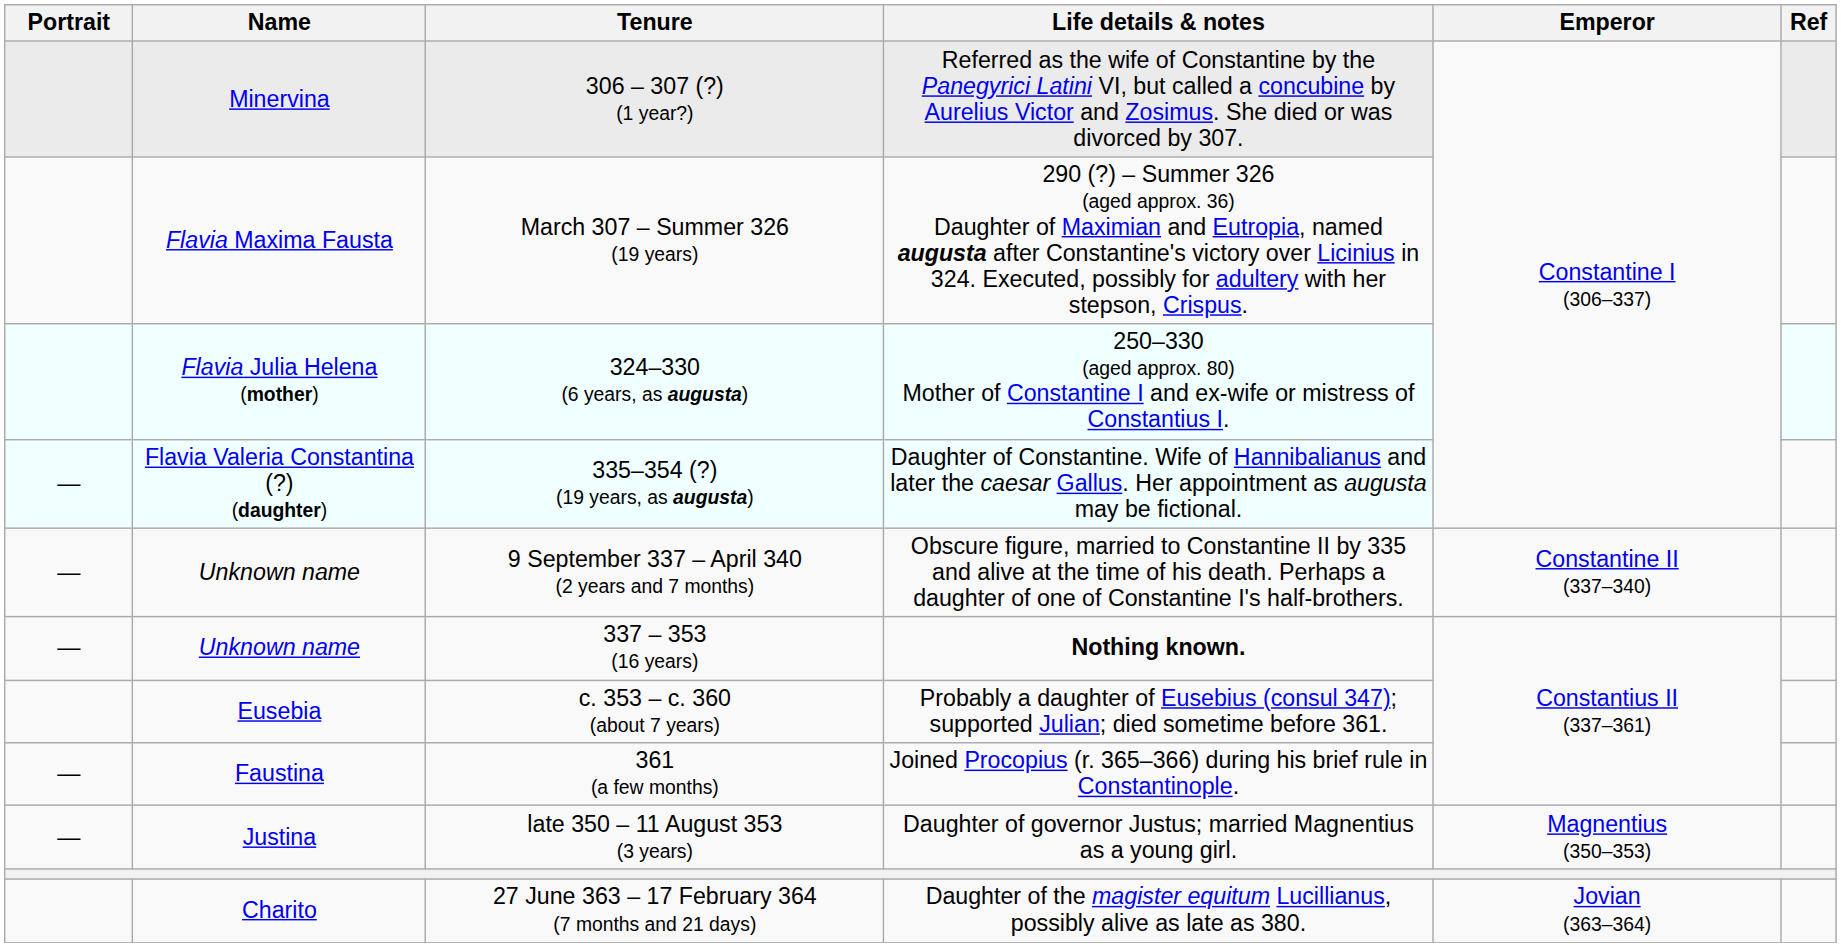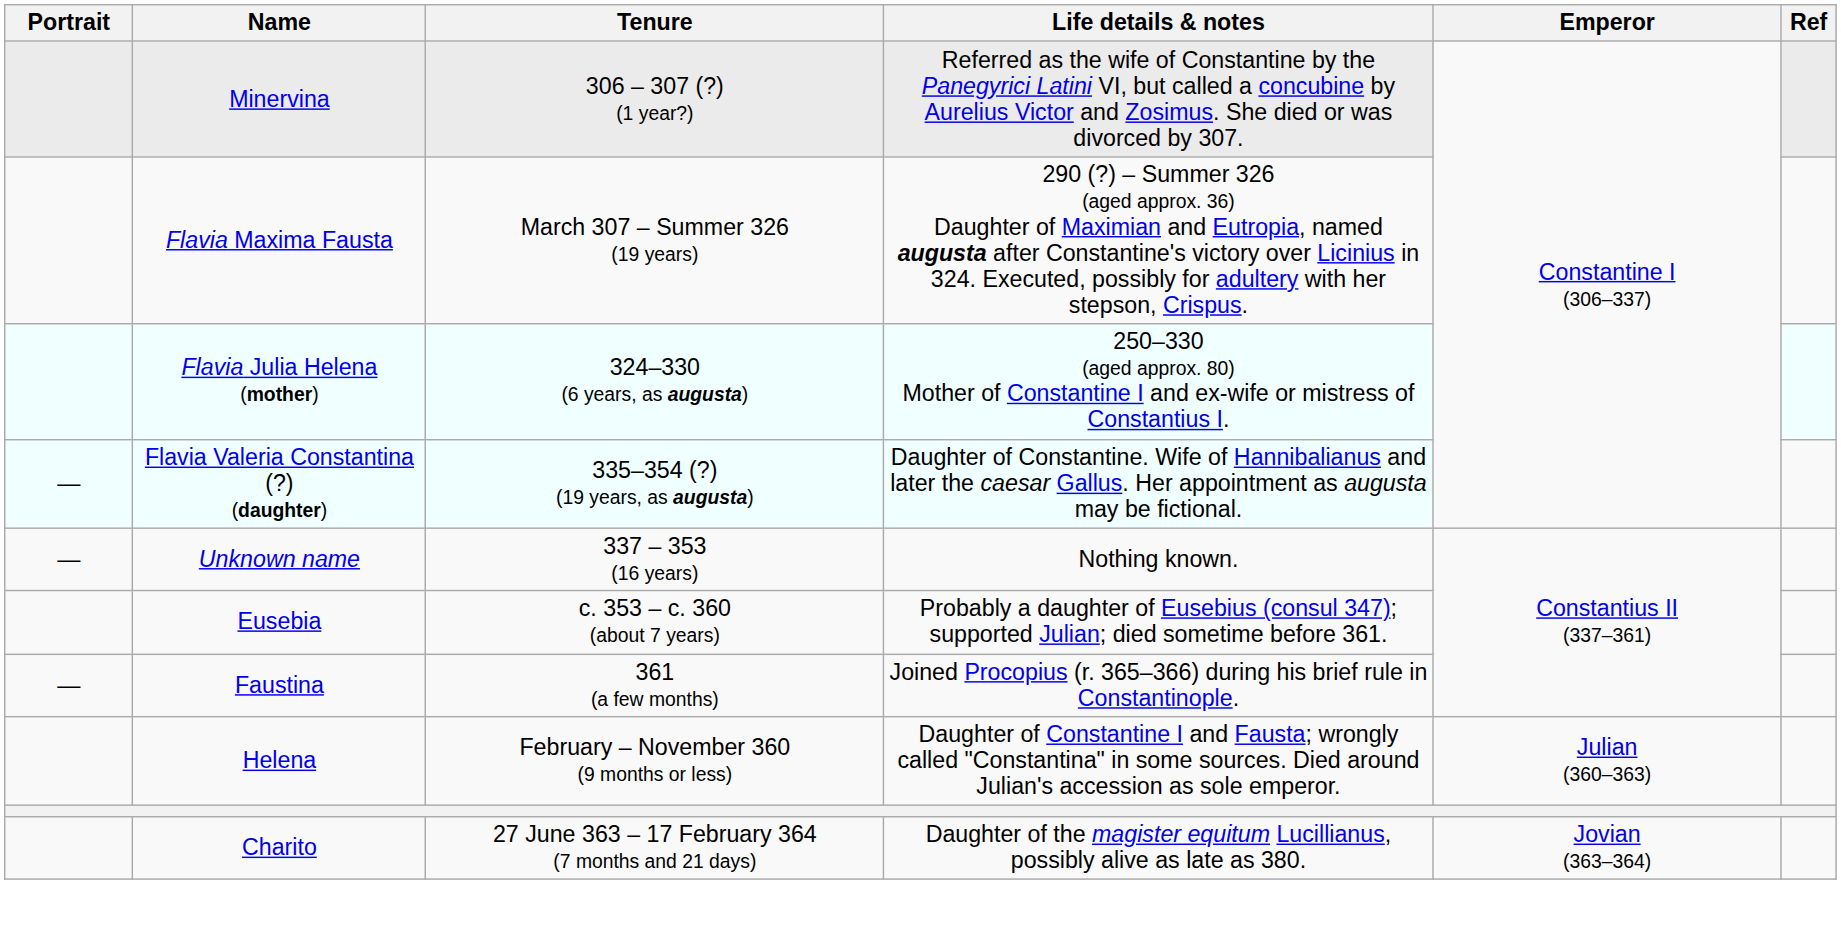- row: — | Unknown name | 9 September 337 – April 340 (2 years and 7 months) | Obscure figure, married to Constantine II by 335 and alive at the time of his death. Perhaps a daughter of one of Constantine I's half-brothers. | Constantine II (337–340)
337 – 353 (16 years) | Life details & notes: bold -> normal
- row: — | Justina | late 350 – 11 August 353 (3 years) | Daughter of governor Justus; married Magnentius as a young girl. | Magnentius (350–353)
+ row: Helena | February – November 360 (9 months or less) | Daughter of Constantine I and Fausta; wrongly called "Constantina" in some sources. Died around Julian's accession as sole emperor. | Julian (360–363)
